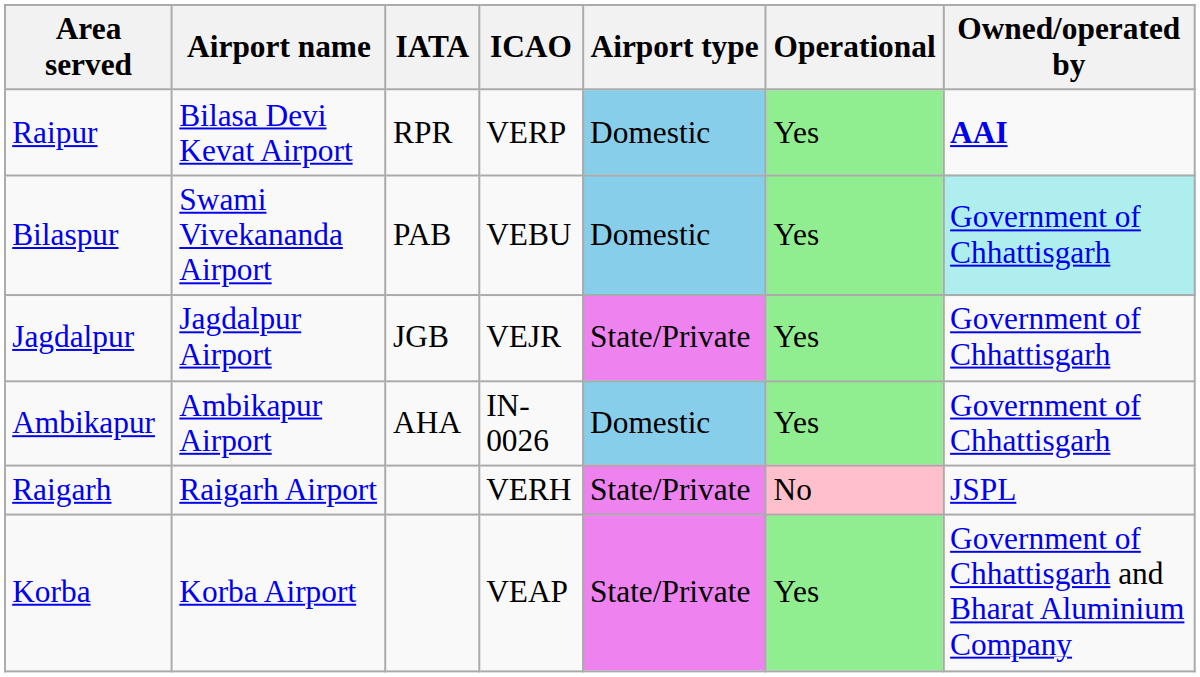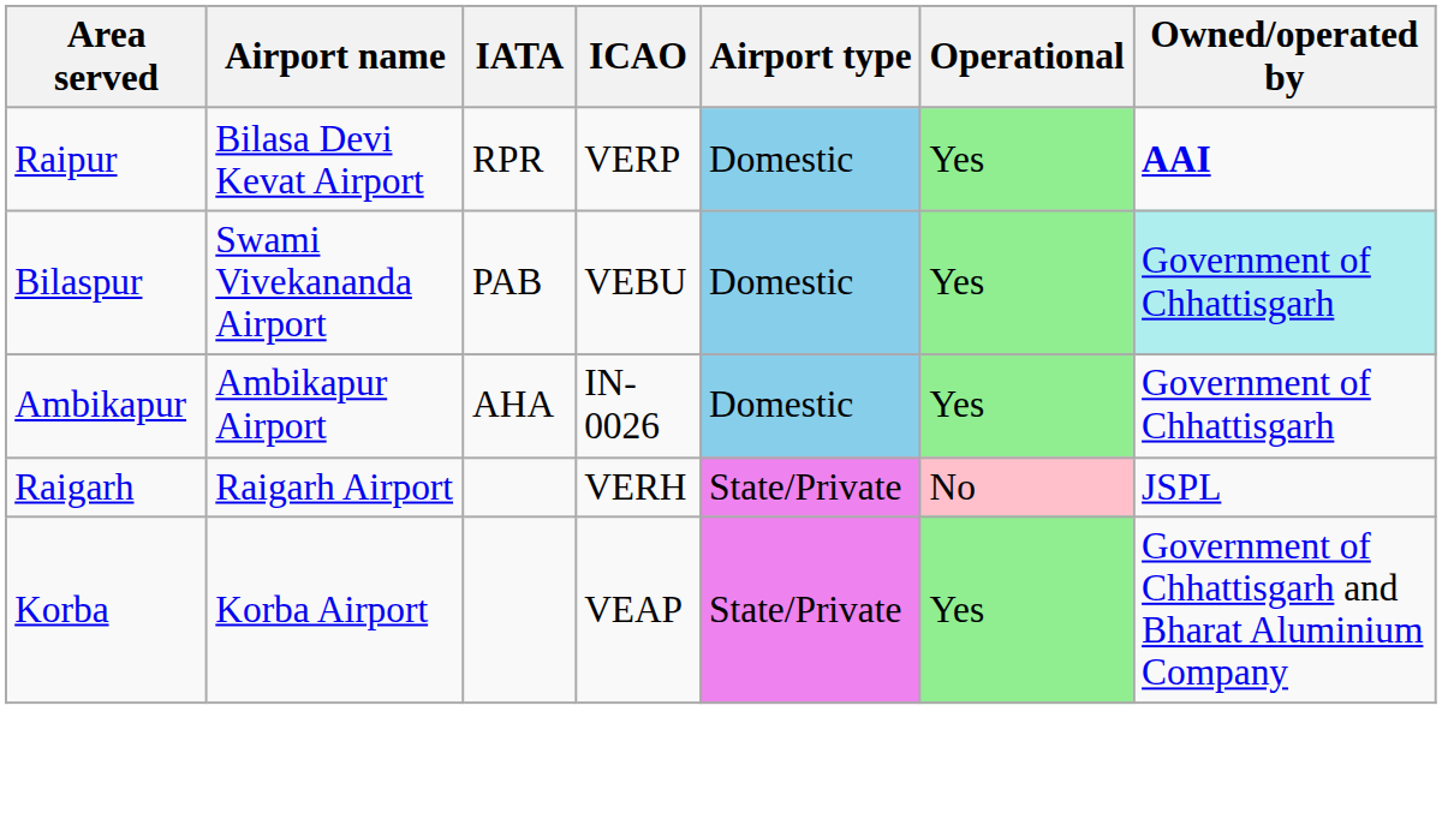- row: Jagdalpur | Jagdalpur Airport | JGB | VEJR | State/Private | Yes | Government of Chhattisgarh
